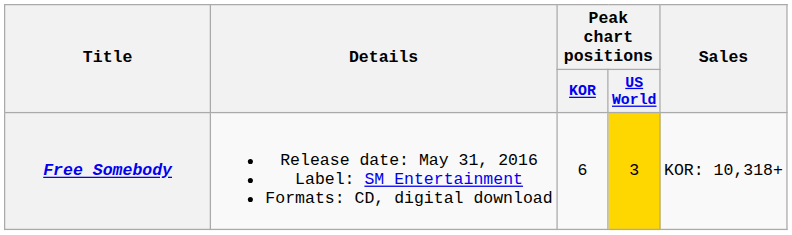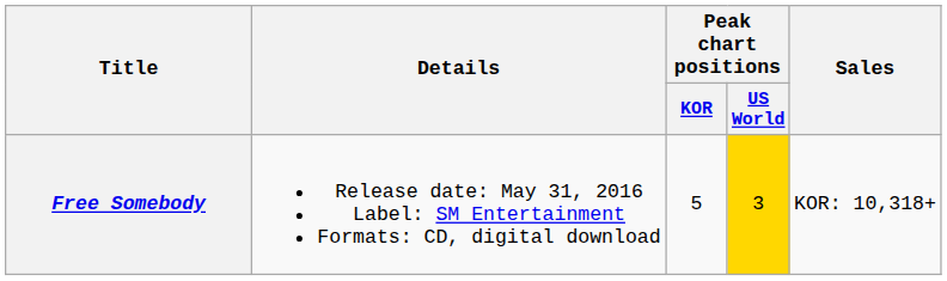Free Somebody | Peak chart positions / KOR: 6 -> 5
